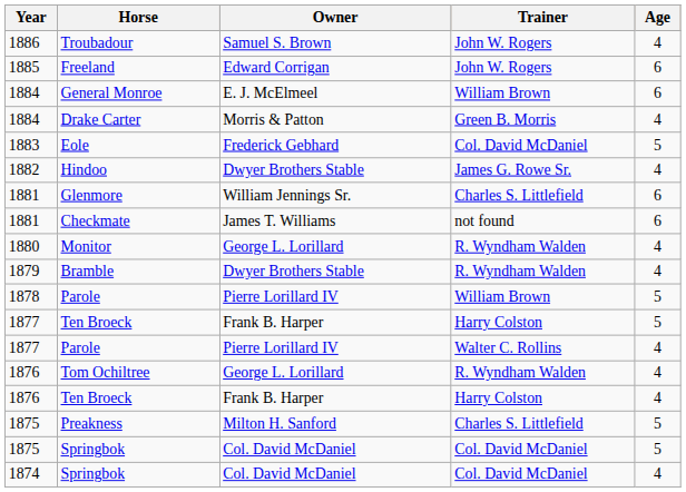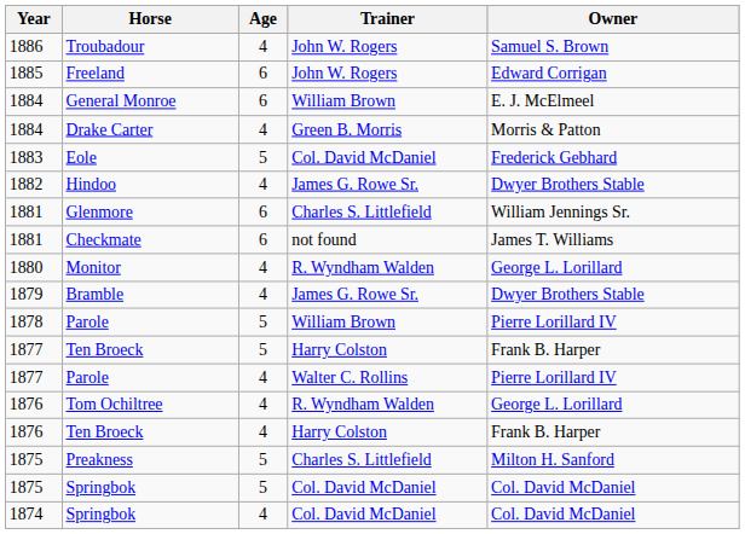columns swapped: Age <-> Owner
Bramble | Trainer: R. Wyndham Walden -> James G. Rowe Sr.
